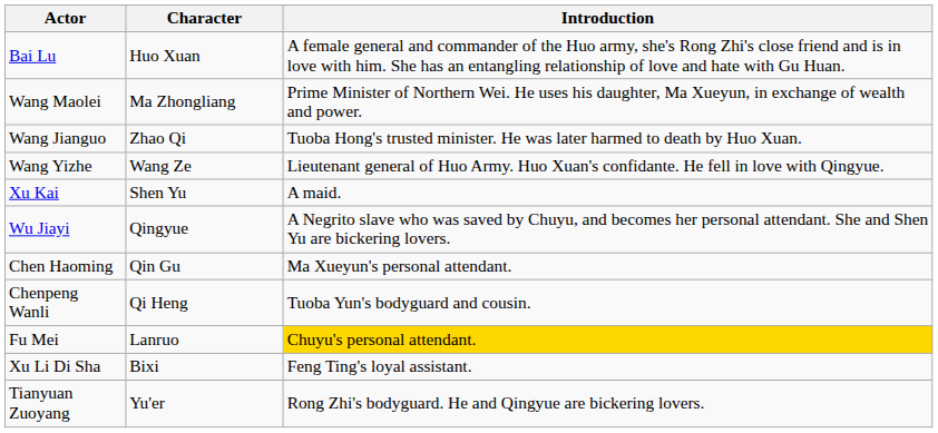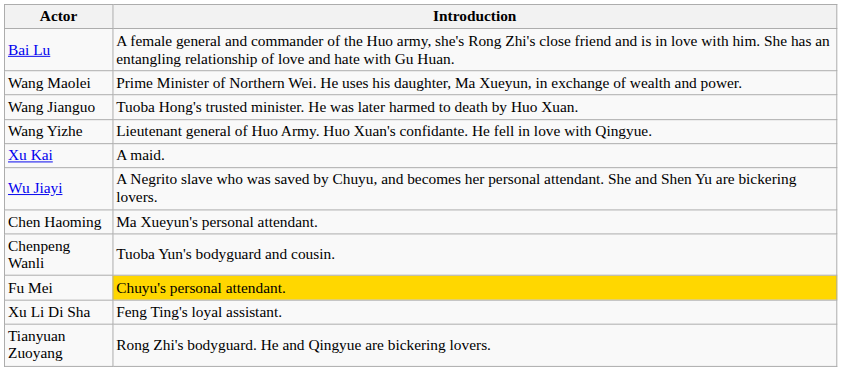- column: Character | Huo Xuan | Ma Zhongliang | Zhao Qi | Wang Ze | Shen Yu | Qingyue | Qin Gu | Qi Heng | Lanruo | Bixi | Yu'er
